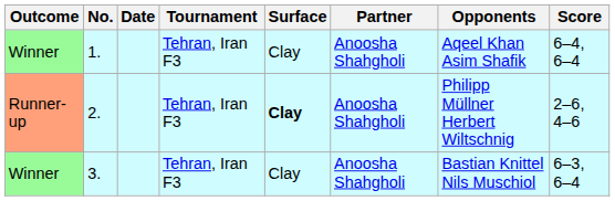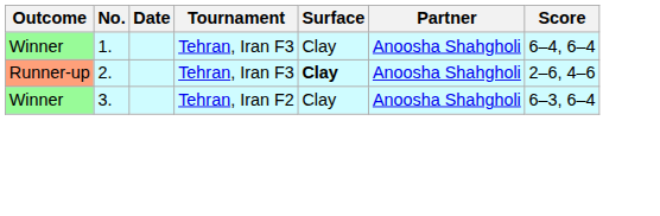- column: Opponents | Aqeel Khan Asim Shafik | Philipp Müllner Herbert Wiltschnig | Bastian Knittel Nils Muschiol
3. | Tournament: Tehran, Iran F3 -> Tehran, Iran F2
